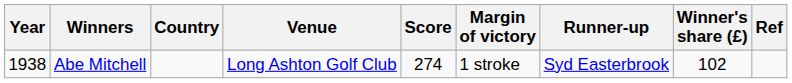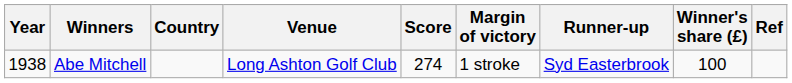Abe Mitchell | Winner's share (£): 102 -> 100
